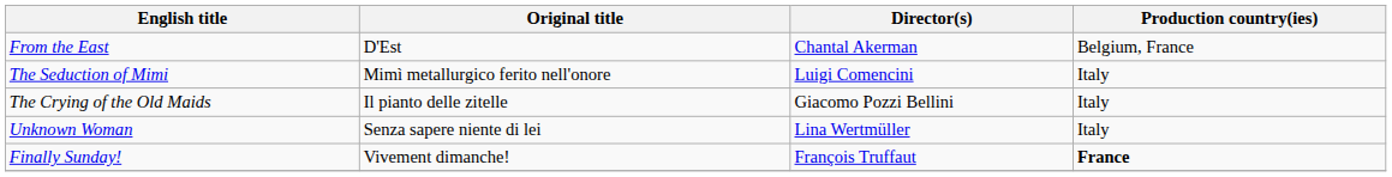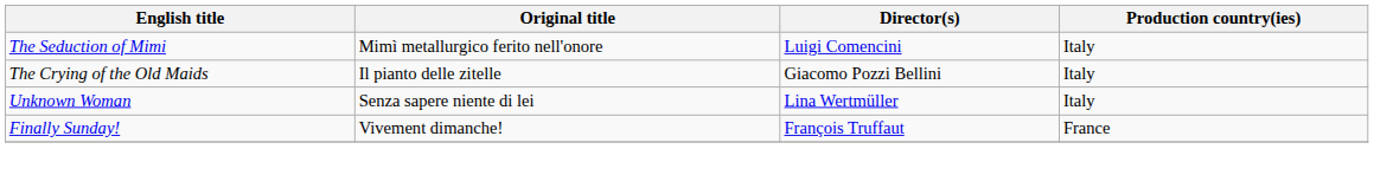- row: From the East | D'Est | Chantal Akerman | Belgium, France
Finally Sunday! | Production country(ies): bold -> normal
